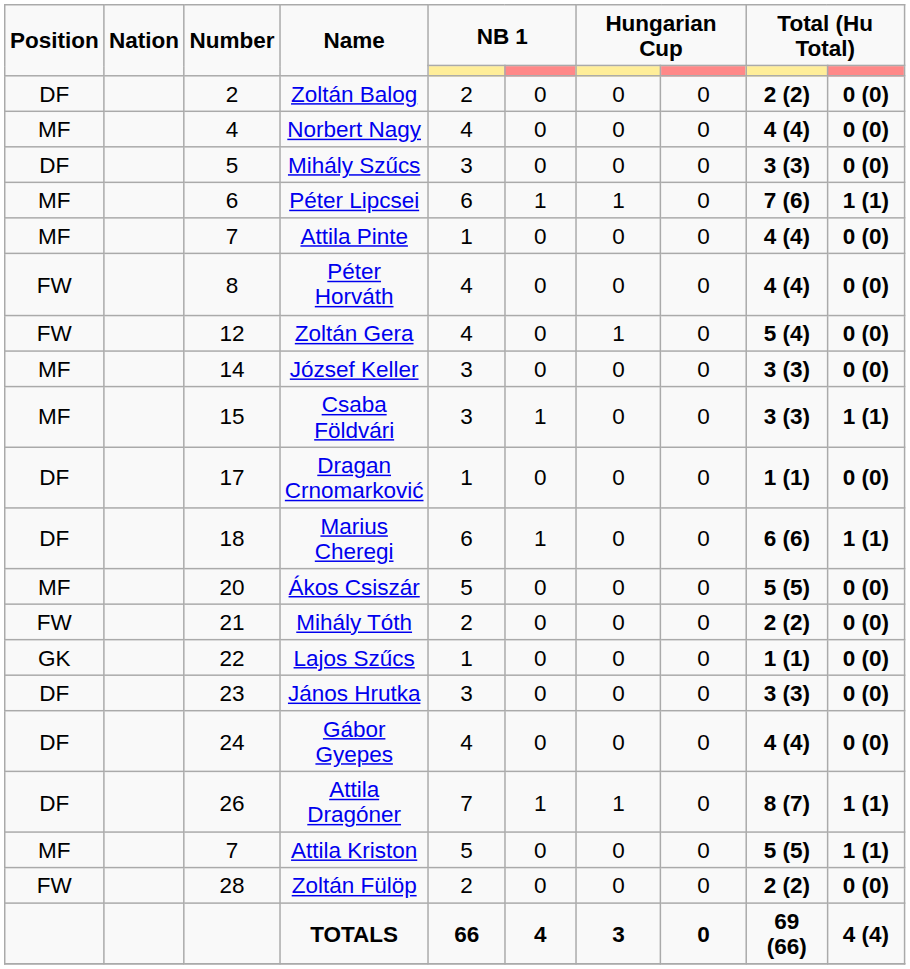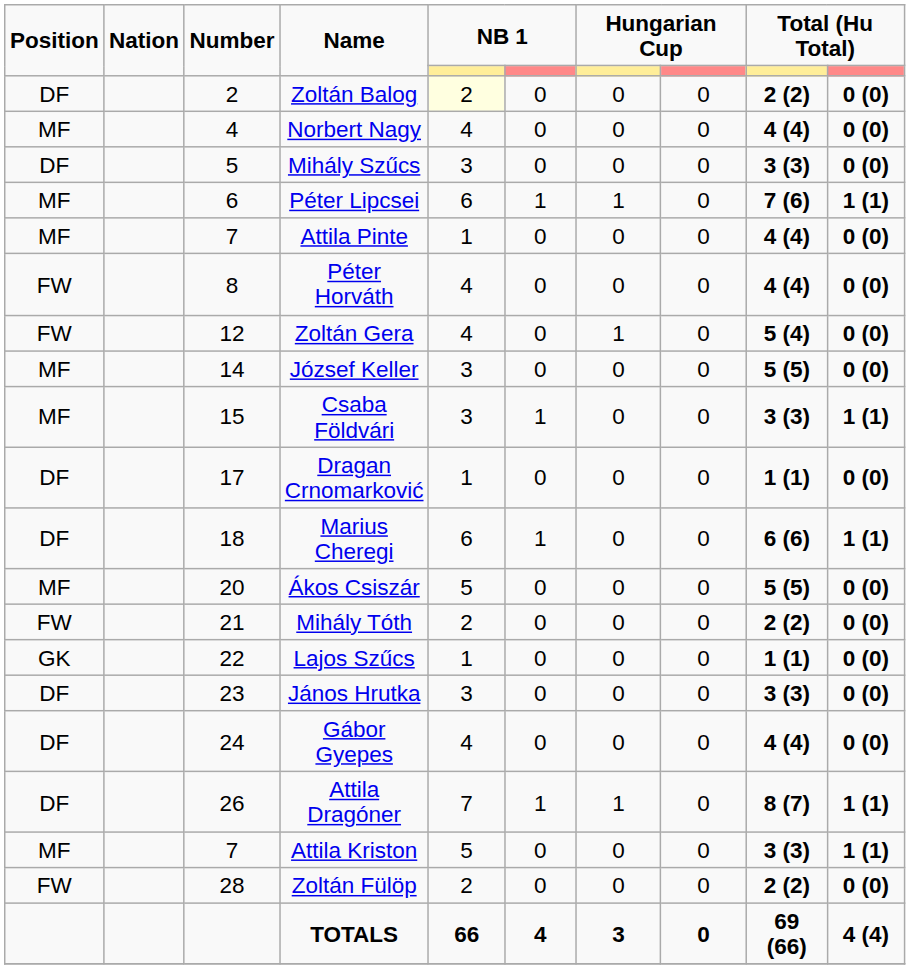Zoltán Balog | column 5: no background -> lightyellow background
József Keller | column 9: 3 (3) -> 5 (5)
Attila Kriston | column 9: 5 (5) -> 3 (3)
